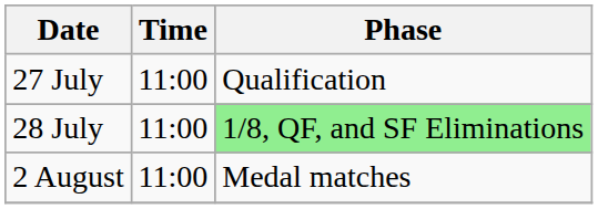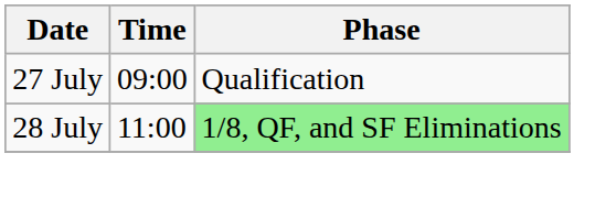27 July | Time: 11:00 -> 09:00
- row: 2 August | 11:00 | Medal matches
